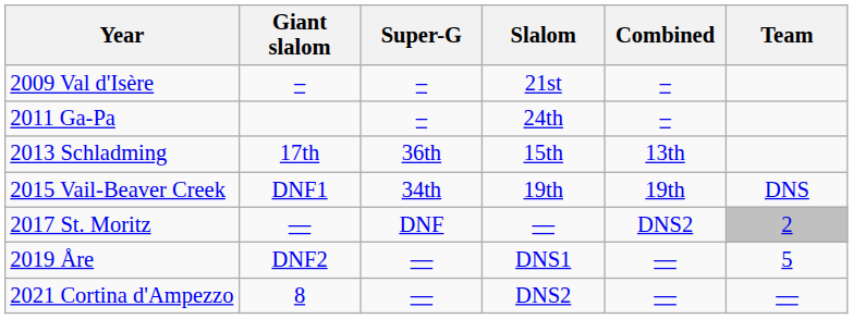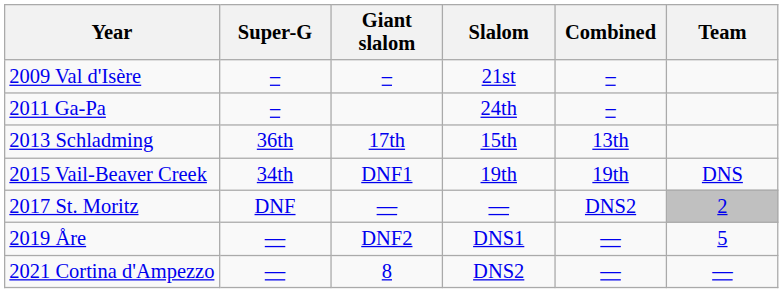columns swapped: Super-G <-> Giant slalom
